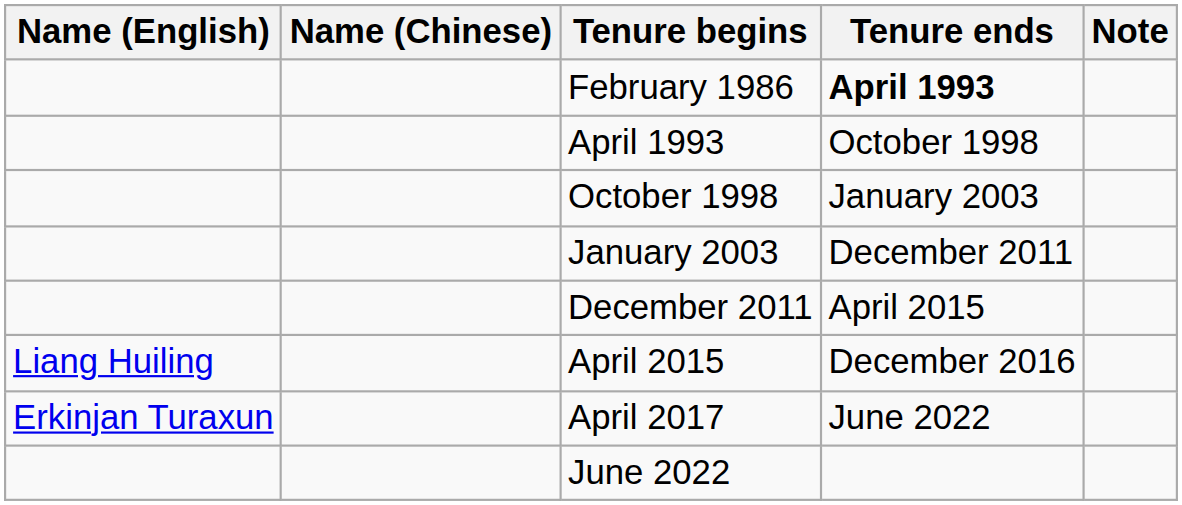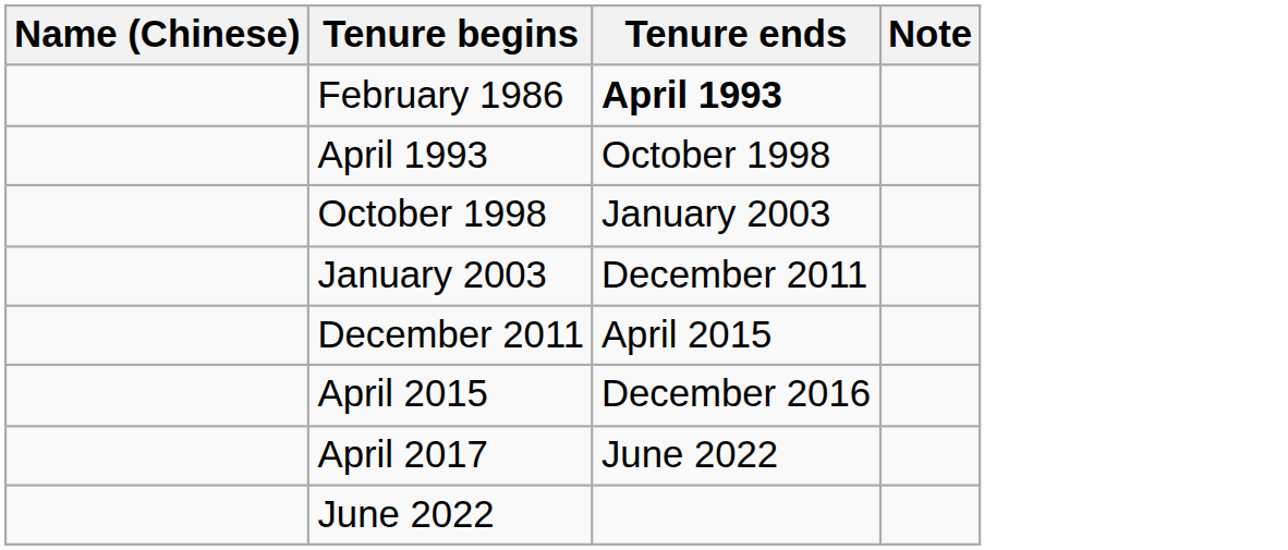- column: Name (English) | Liang Huiling | Erkinjan Turaxun
